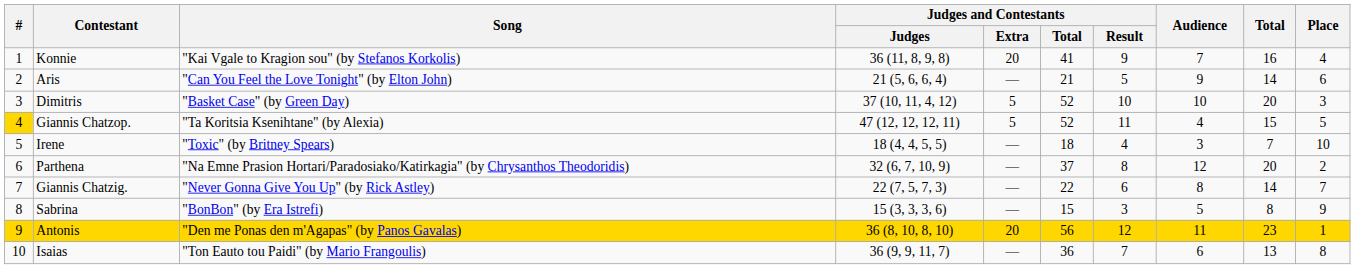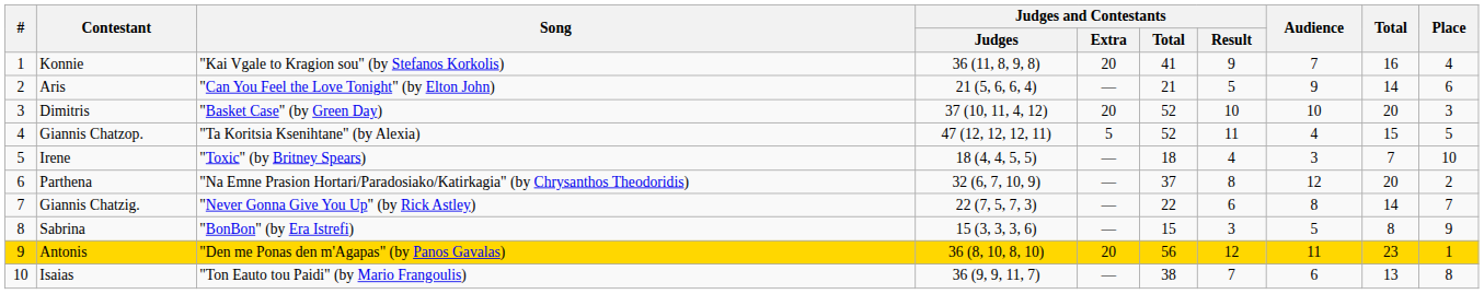Dimitris | Judges and Contestants / Extra: 5 -> 20
Giannis Chatzop. | #: gold background -> no background
Isaias | Judges and Contestants / Total: 36 -> 38
